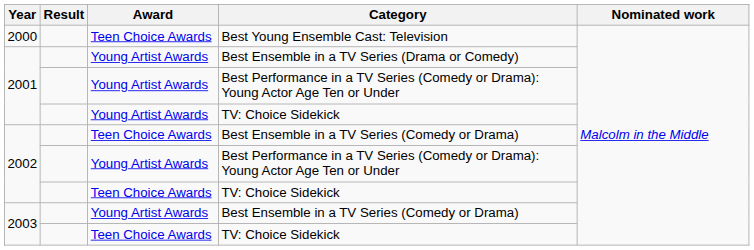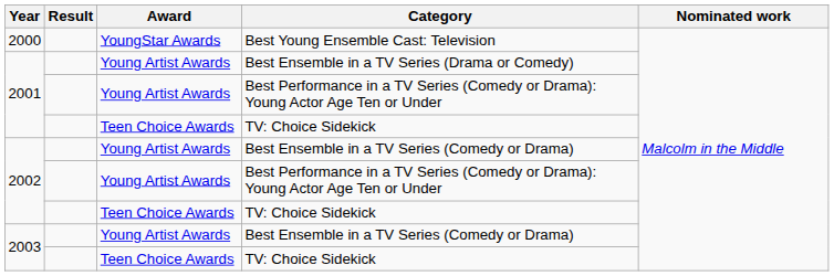Best Young Ensemble Cast: Television | Award: Teen Choice Awards -> YoungStar Awards
2001 / TV: Choice Sidekick | Award: Young Artist Awards -> Teen Choice Awards
2002 / Best Ensemble in a TV Series (Comedy or Drama) | Award: Teen Choice Awards -> Young Artist Awards
